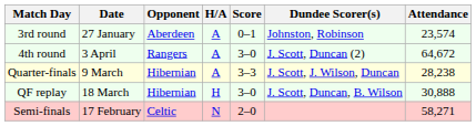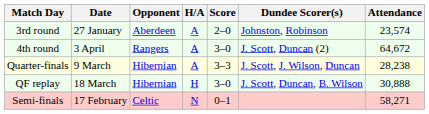3rd round | Score: 0–1 -> 2–0
Semi-finals | Score: 2–0 -> 0–1
